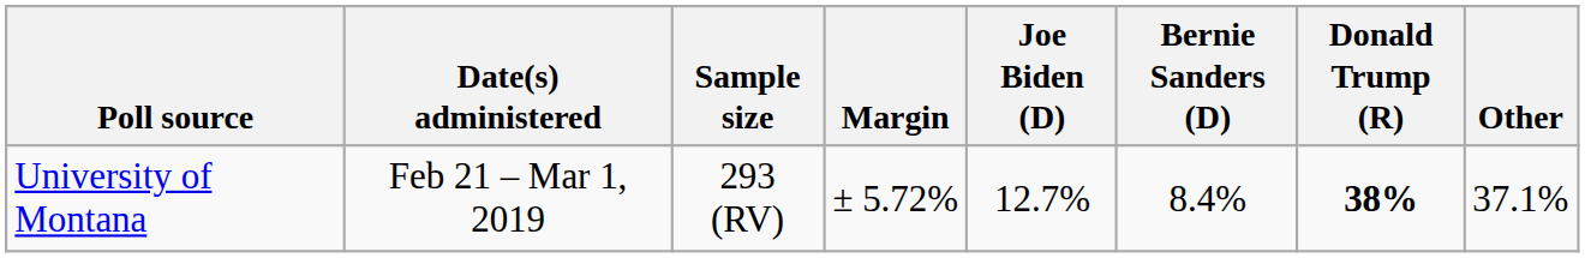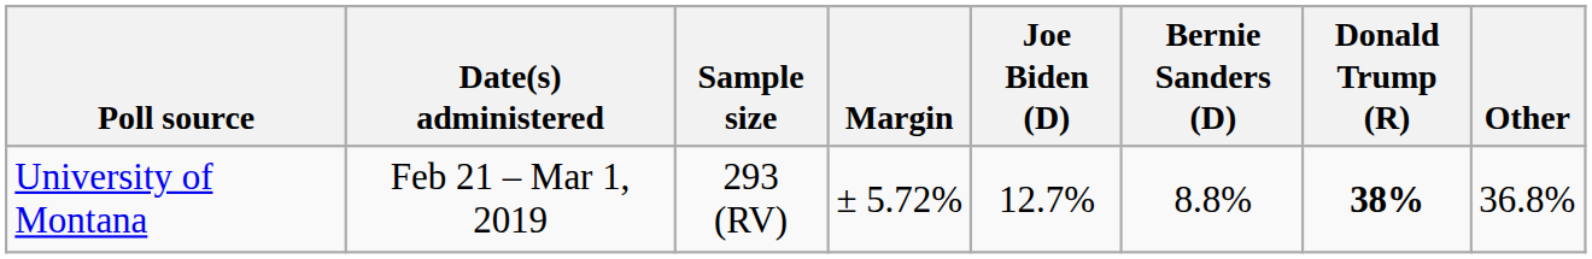University of Montana | Bernie Sanders (D): 8.4% -> 8.8%
University of Montana | Other: 37.1% -> 36.8%
